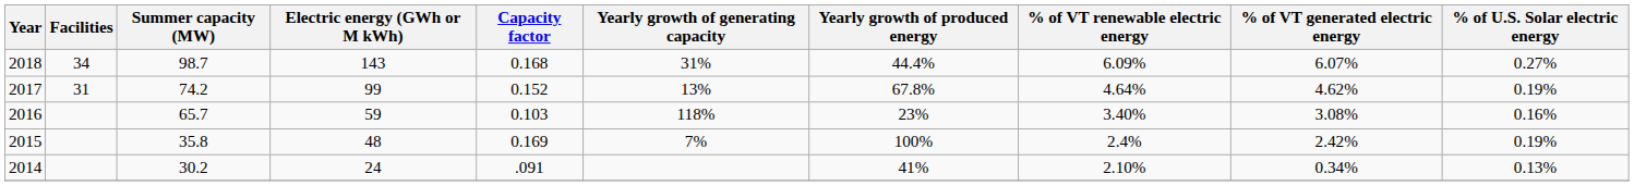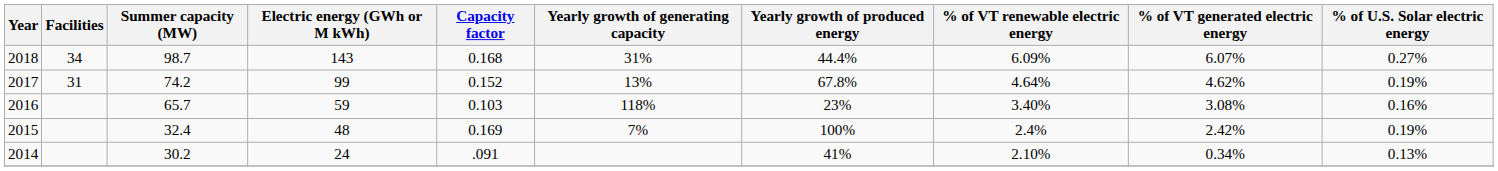2015 | Summer capacity (MW): 35.8 -> 32.4
